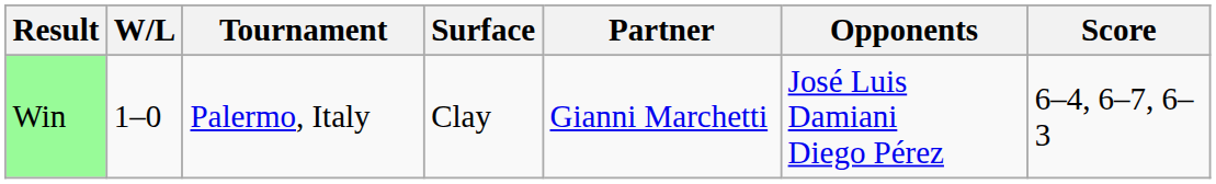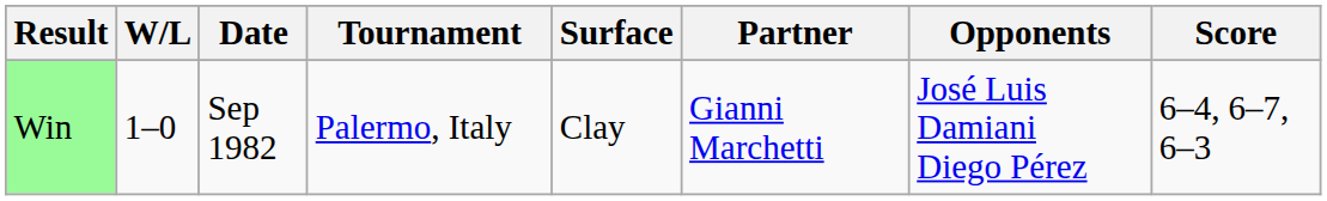+ column: Date | Sep 1982
